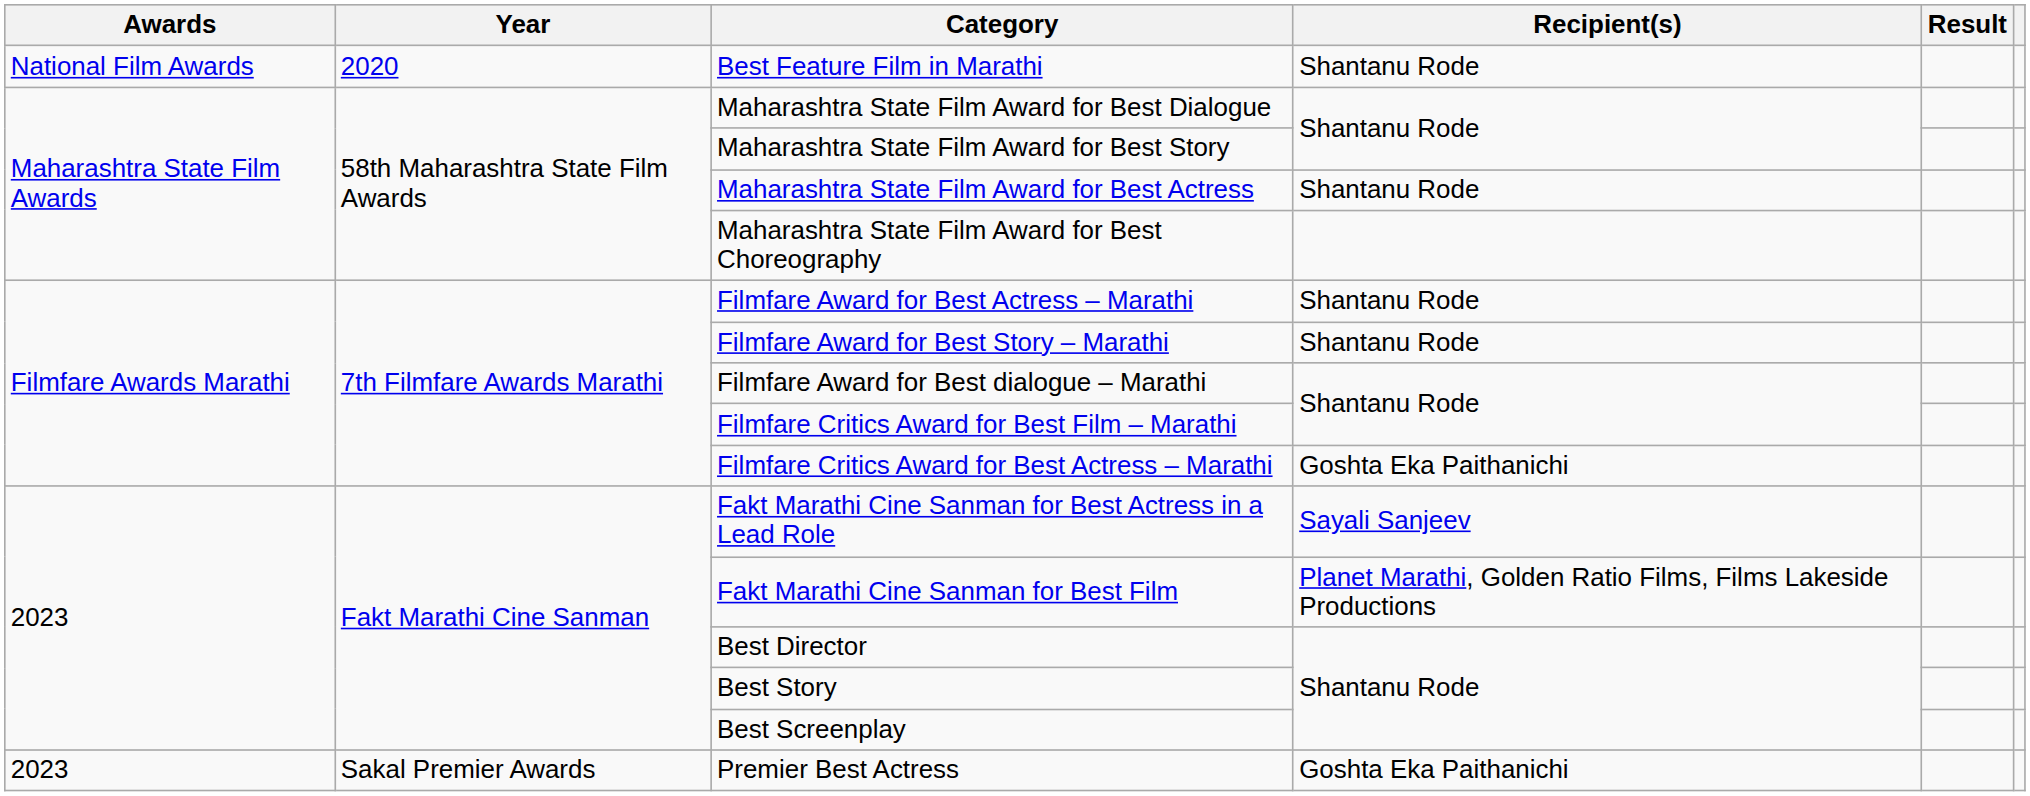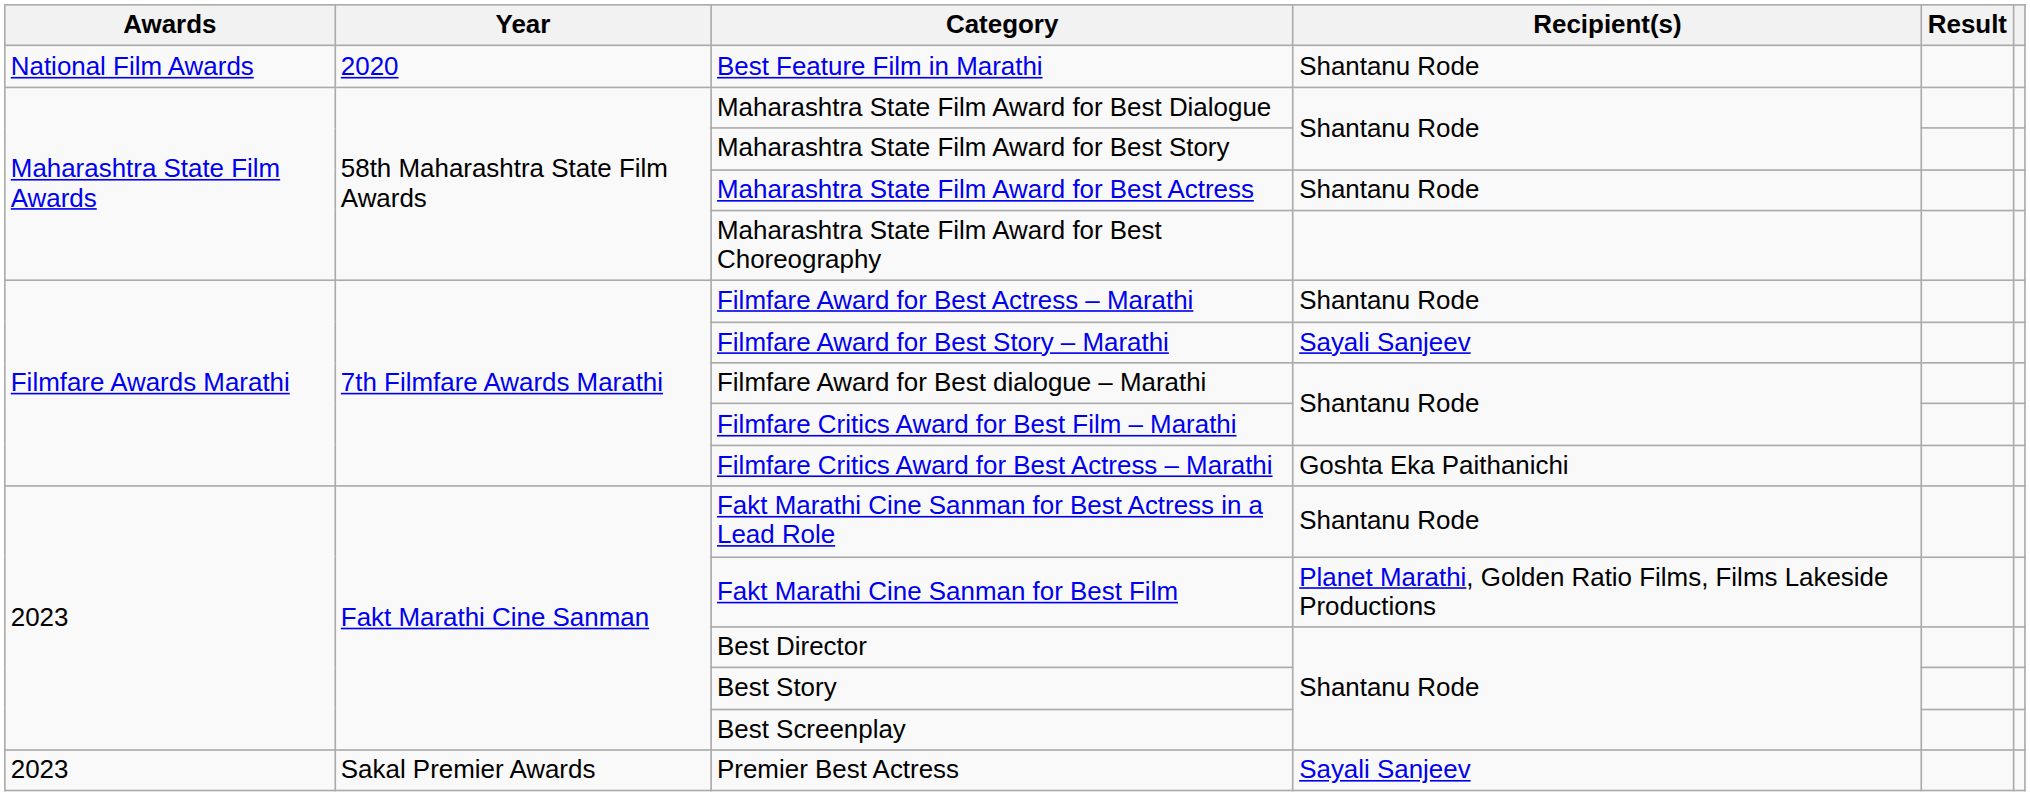Filmfare Award for Best Story – Marathi | Recipient(s): Shantanu Rode -> Sayali Sanjeev
Fakt Marathi Cine Sanman for Best Actress in a Lead Role | Recipient(s): Sayali Sanjeev -> Shantanu Rode
Premier Best Actress | Recipient(s): Goshta Eka Paithanichi -> Sayali Sanjeev
